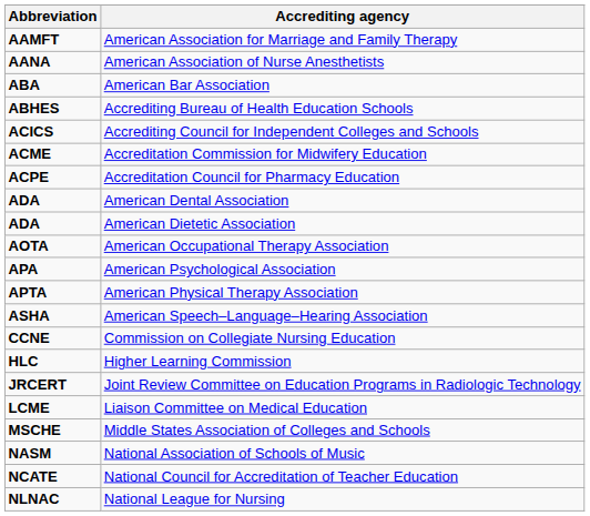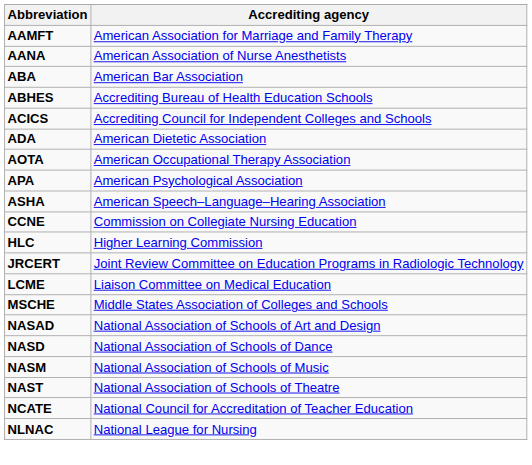- row: ACME | Accreditation Commission for Midwifery Education
- row: ACPE | Accreditation Council for Pharmacy Education
- row: ADA | American Dental Association
- row: APTA | American Physical Therapy Association
+ row: NASAD | National Association of Schools of Art and Design
+ row: NASD | National Association of Schools of Dance
+ row: NAST | National Association of Schools of Theatre
